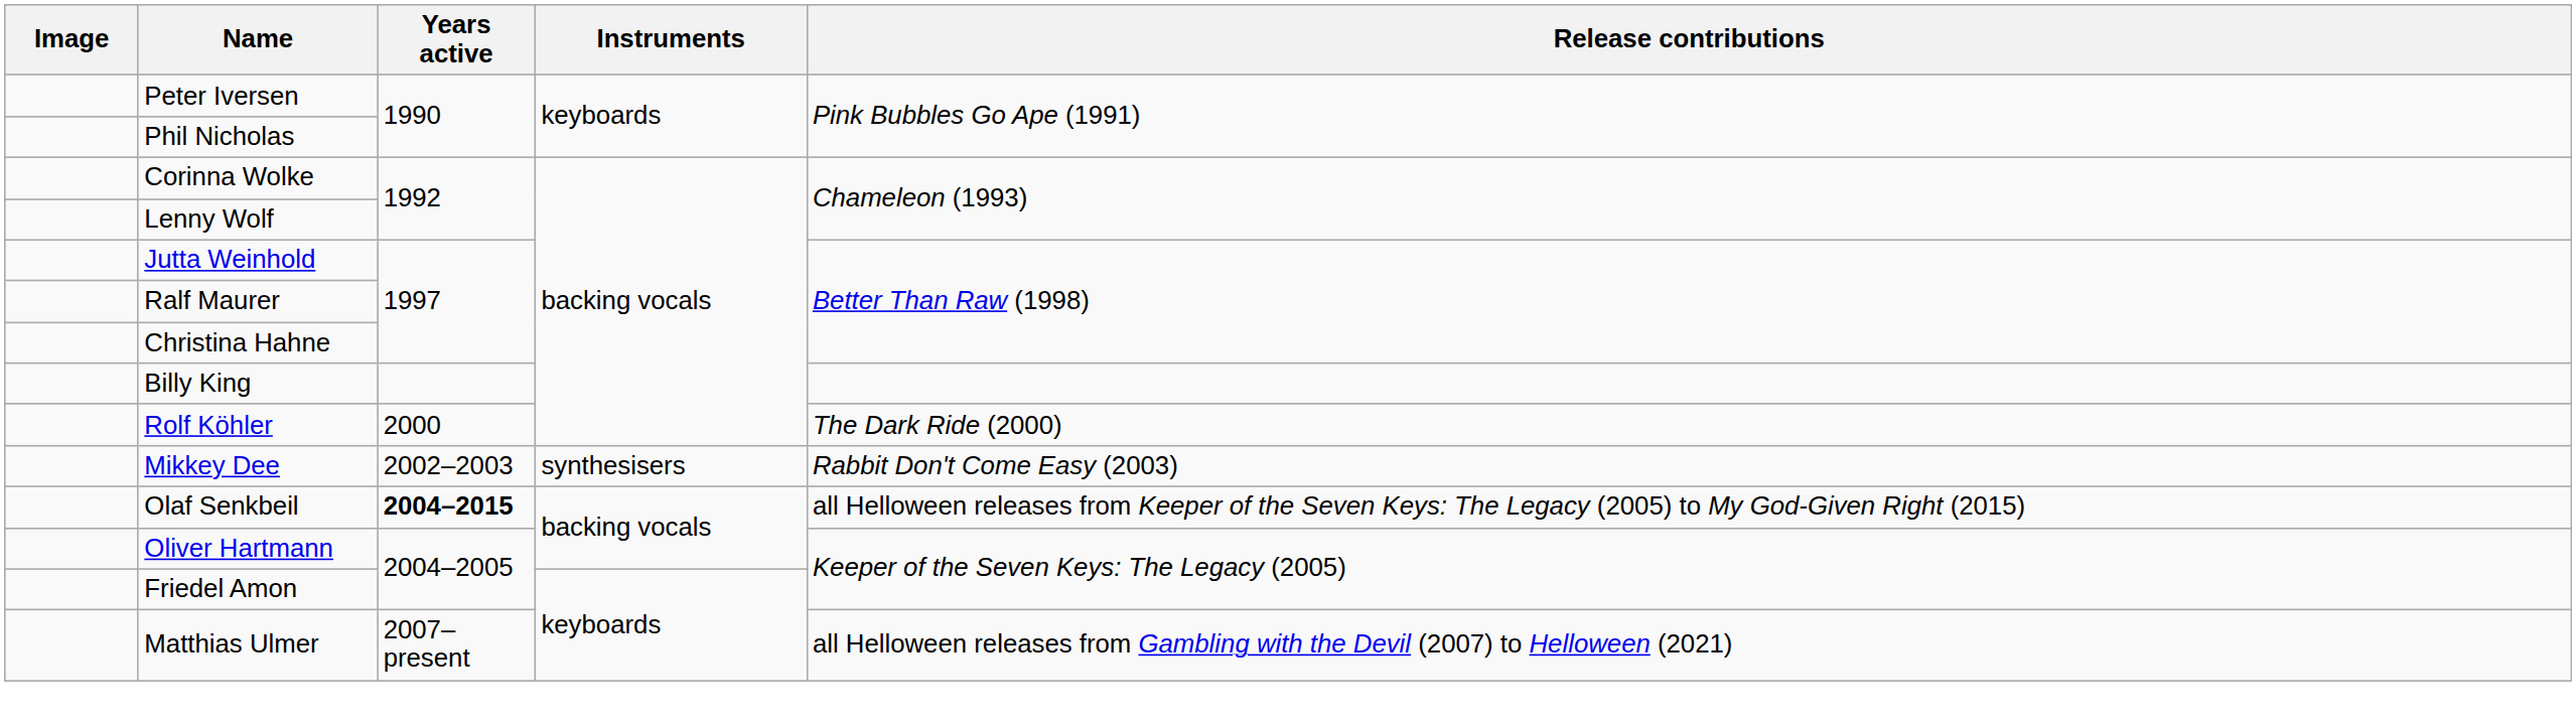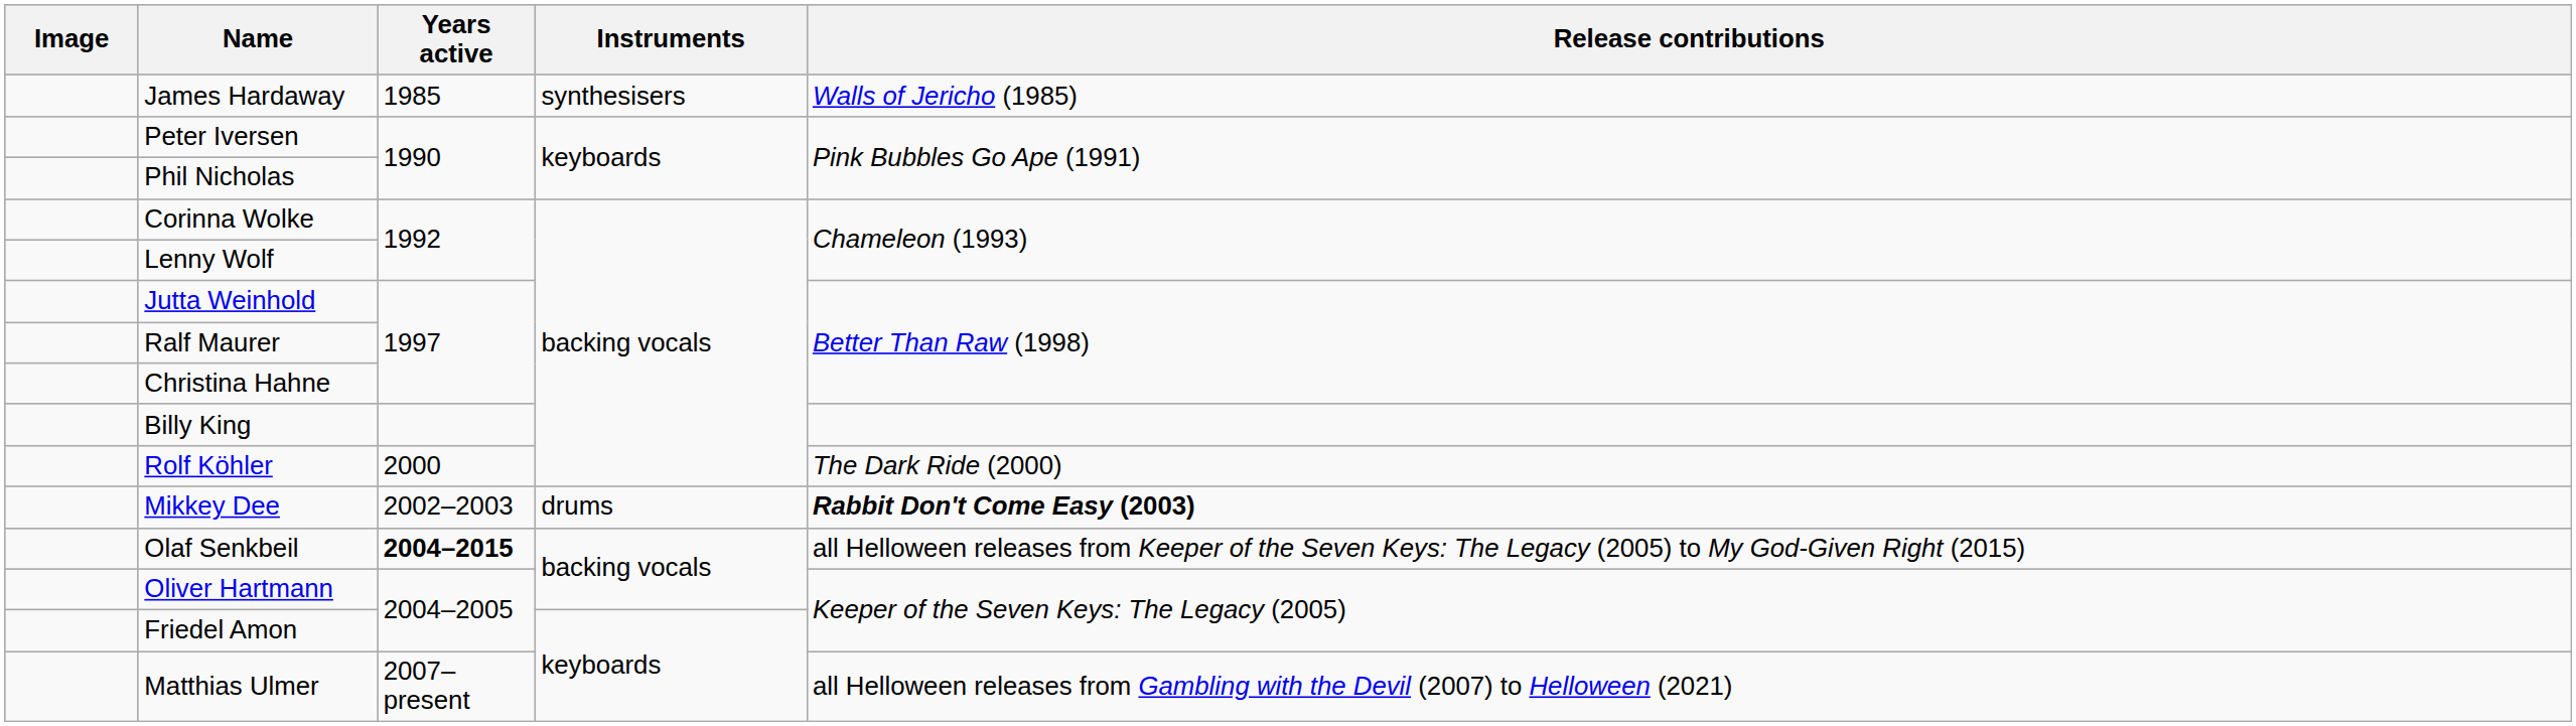+ row: James Hardaway | 1985 | synthesisers | Walls of Jericho (1985)
Mikkey Dee | Instruments: synthesisers -> drums
Mikkey Dee | Release contributions: normal -> bold
